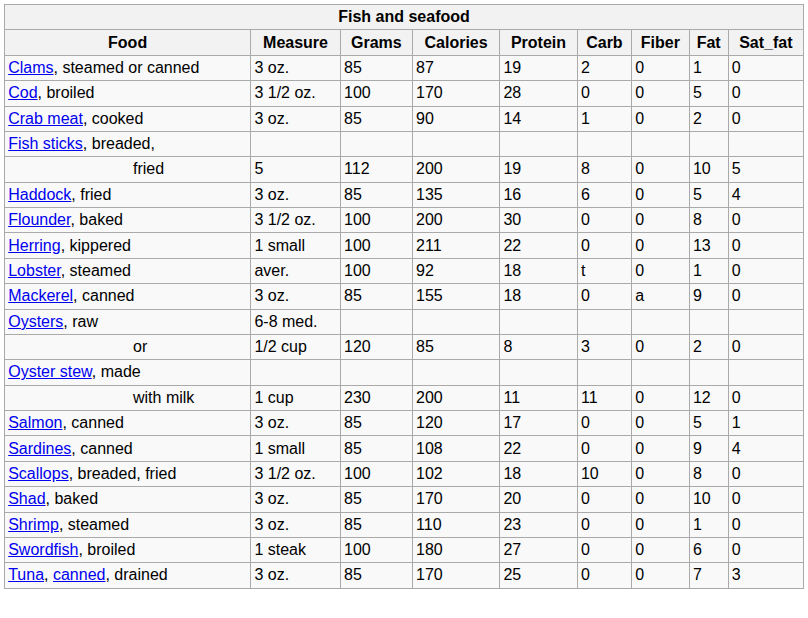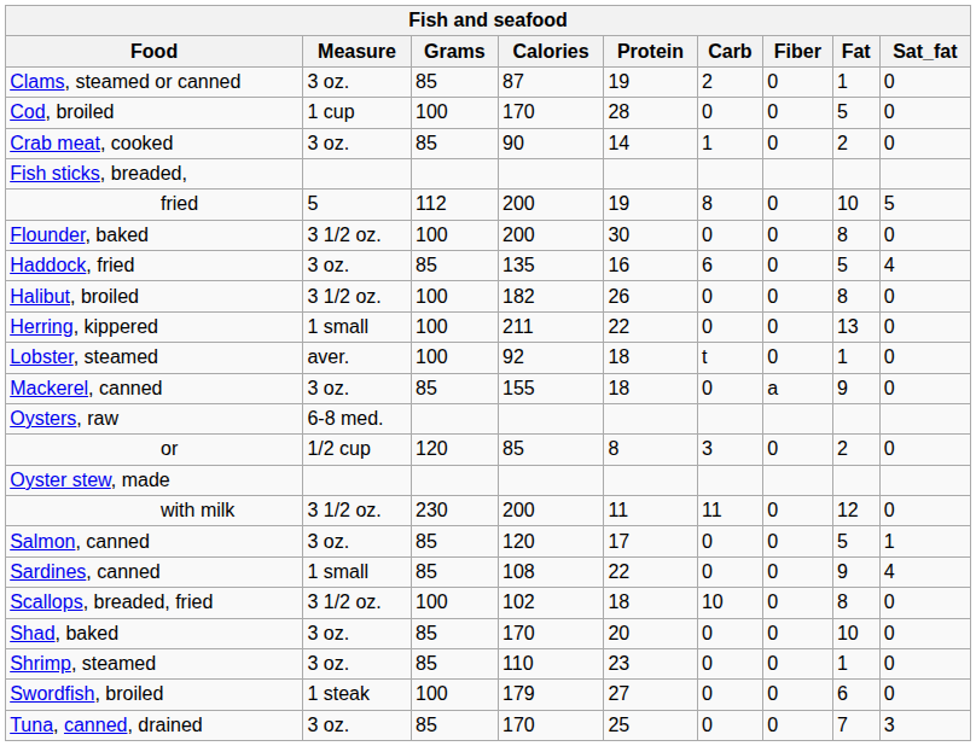Cod, broiled | Measure: 3 1/2 oz. -> 1 cup
rows swapped: Flounder, baked <-> Haddock, fried
+ row: Halibut, broiled | 3 1/2 oz. | 100 | 182 | 26 | 0 | 0 | 8 | 0
with milk | Measure: 1 cup -> 3 1/2 oz.
Swordfish, broiled | Calories: 180 -> 179
